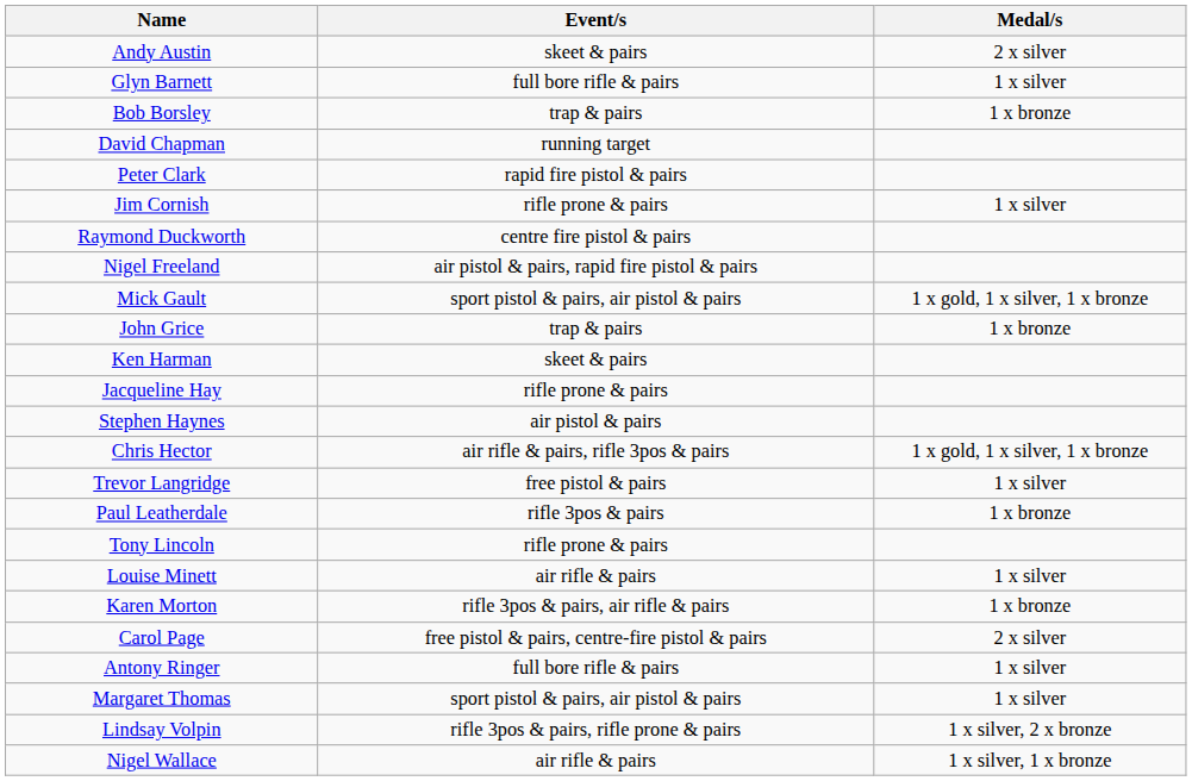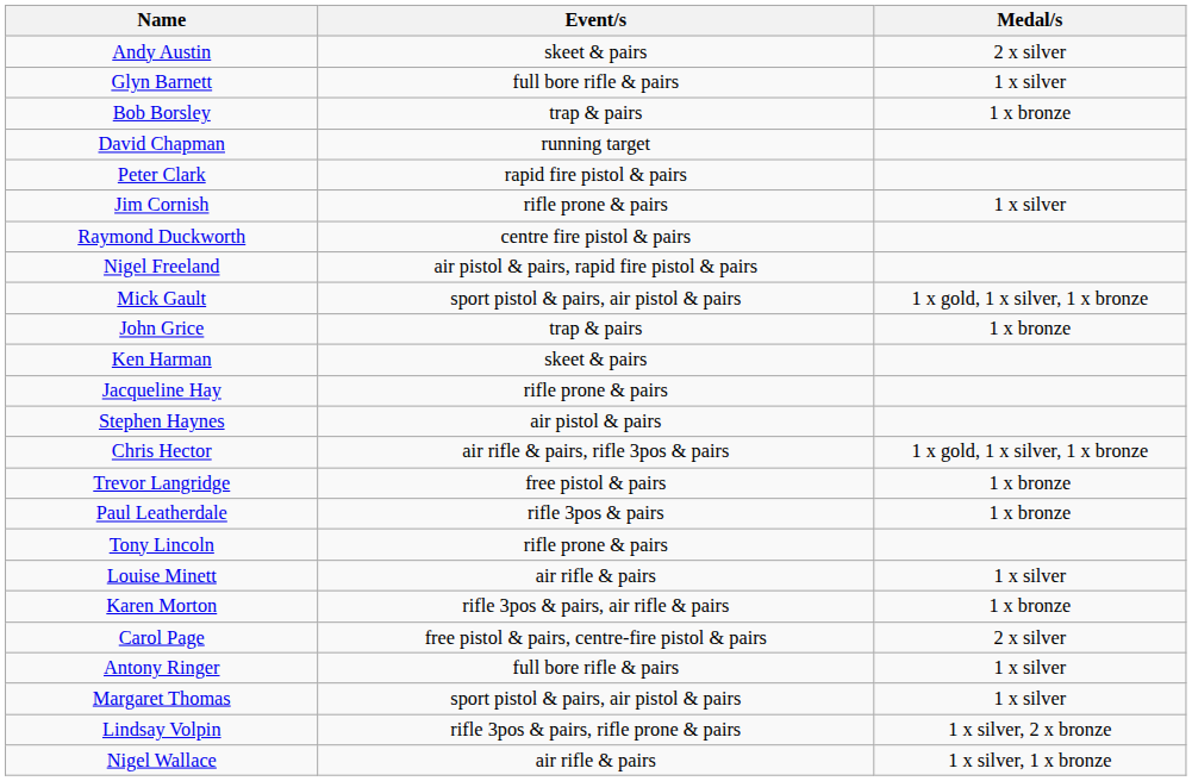Trevor Langridge | Medal/s: 1 x silver -> 1 x bronze
